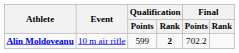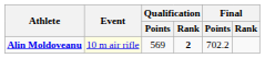Alin Moldoveanu | Event: no background -> lightyellow background
Alin Moldoveanu | Qualification / Points: 599 -> 569
